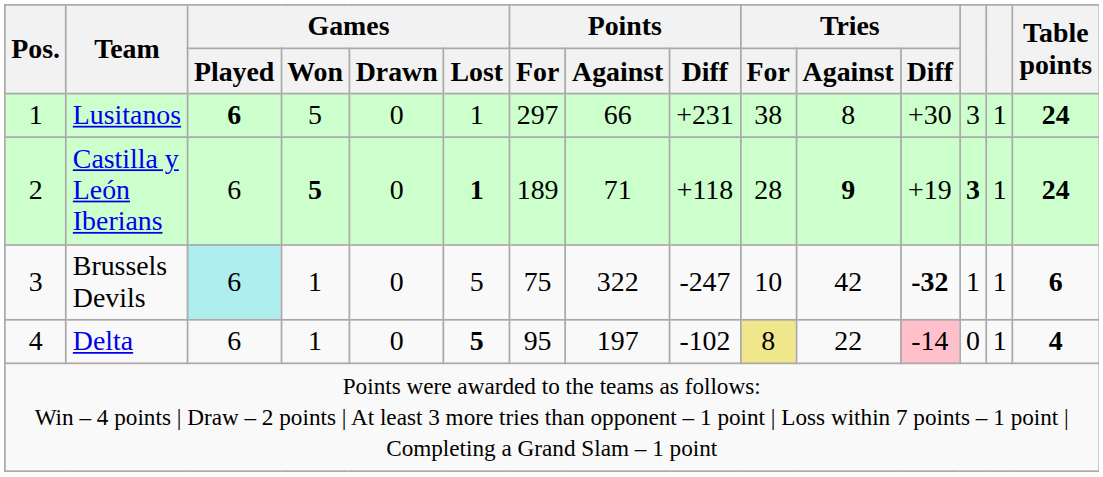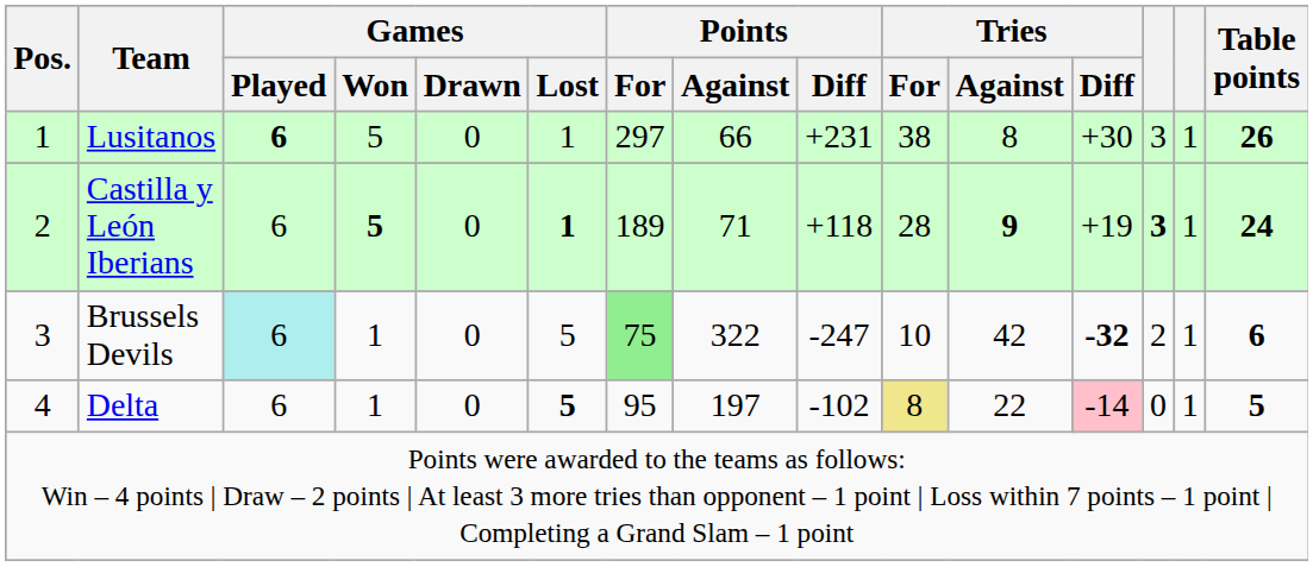Lusitanos | Table points: 24 -> 26
Brussels Devils | Points / For: no background -> lightgreen background
Brussels Devils | column 13: 1 -> 2
Delta | Table points: 4 -> 5
